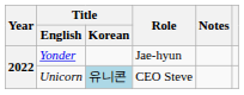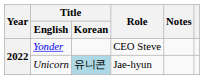Yonder | Role: Jae-hyun -> CEO Steve
Unicorn | Role: CEO Steve -> Jae-hyun
